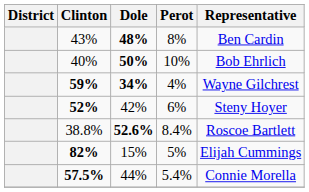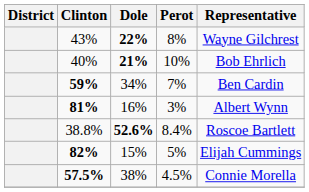43% | Dole: 48% -> 22%
43% | Representative: Ben Cardin -> Wayne Gilchrest
40% | Dole: 50% -> 21%
59% | Dole: bold -> normal
59% | Perot: 4% -> 7%
59% | Representative: Wayne Gilchrest -> Ben Cardin
+ row: 81% | 16% | 3% | Albert Wynn
- row: 52% | 42% | 6% | Steny Hoyer
57.5% | Dole: 44% -> 38%
57.5% | Perot: 5.4% -> 4.5%
